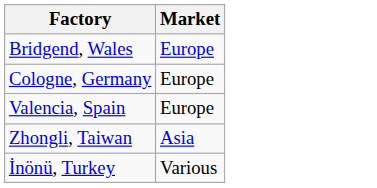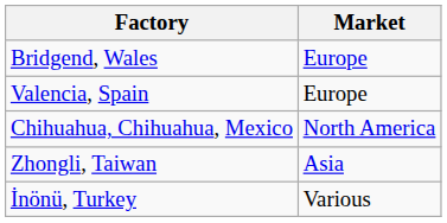- row: Cologne, Germany | Europe
+ row: Chihuahua, Chihuahua, Mexico | North America
